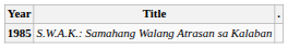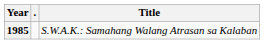columns swapped: Title <-> .
